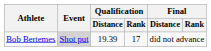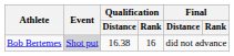Bob Bertemes | Qualification / Distance: 19.39 -> 16.38
Bob Bertemes | Qualification / Rank: 17 -> 16
